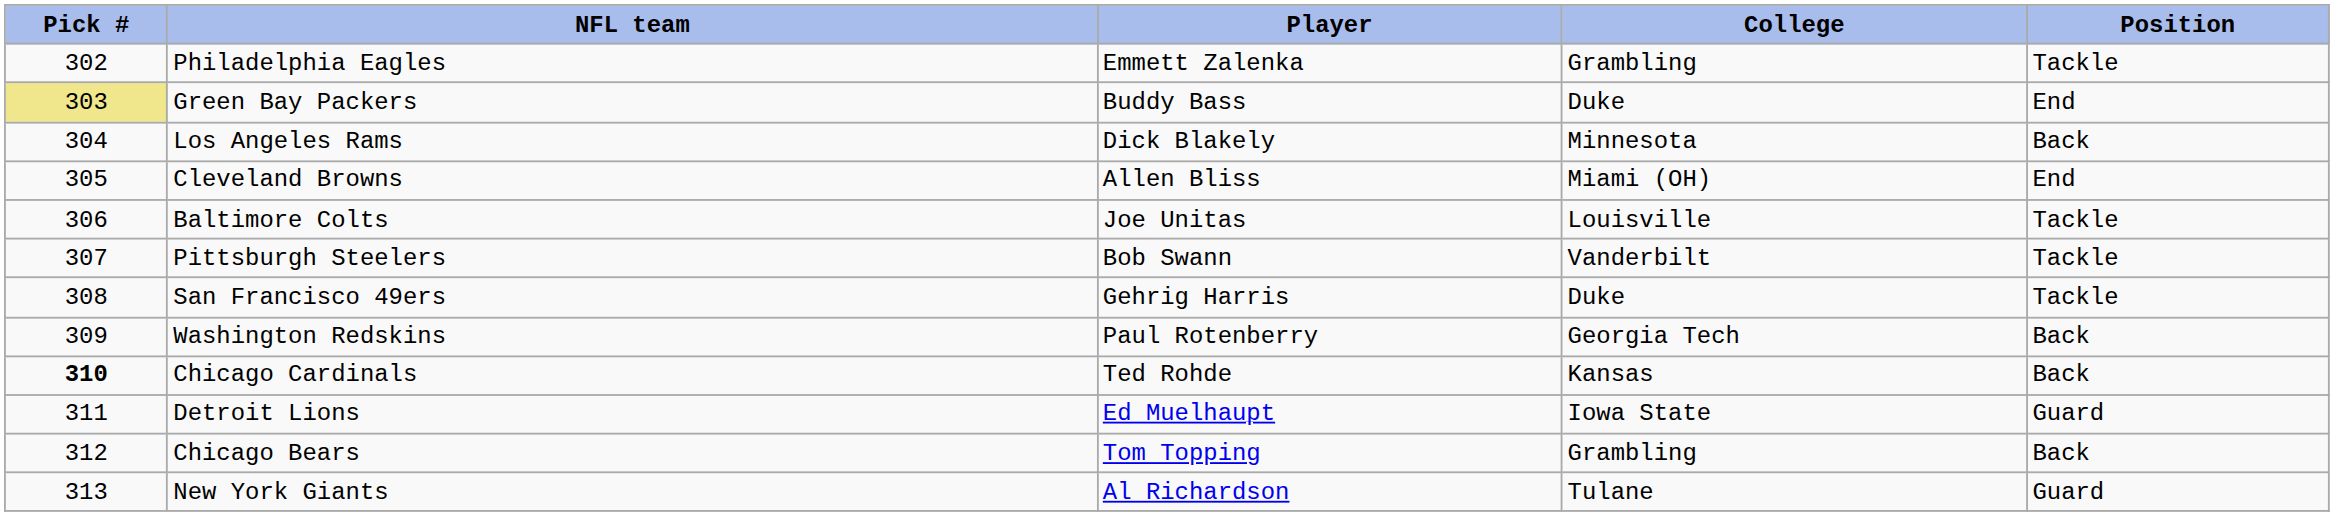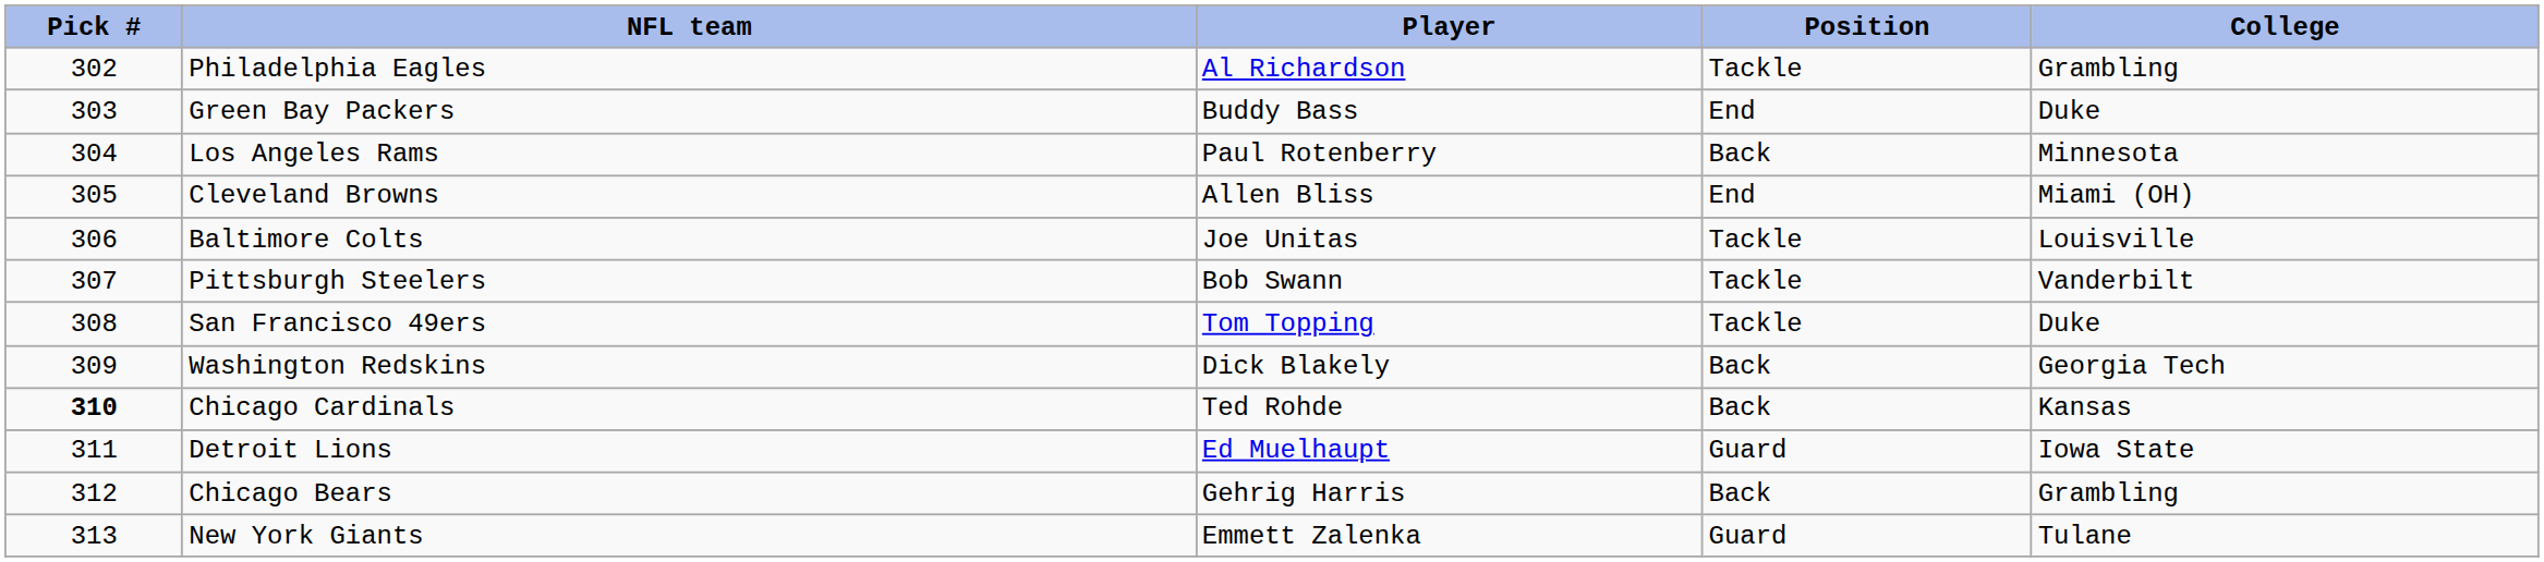columns swapped: Position <-> College
Philadelphia Eagles | Player: Emmett Zalenka -> Al Richardson
Green Bay Packers | Pick #: khaki background -> no background
Los Angeles Rams | Player: Dick Blakely -> Paul Rotenberry
San Francisco 49ers | Player: Gehrig Harris -> Tom Topping
Washington Redskins | Player: Paul Rotenberry -> Dick Blakely
Chicago Bears | Player: Tom Topping -> Gehrig Harris
New York Giants | Player: Al Richardson -> Emmett Zalenka
